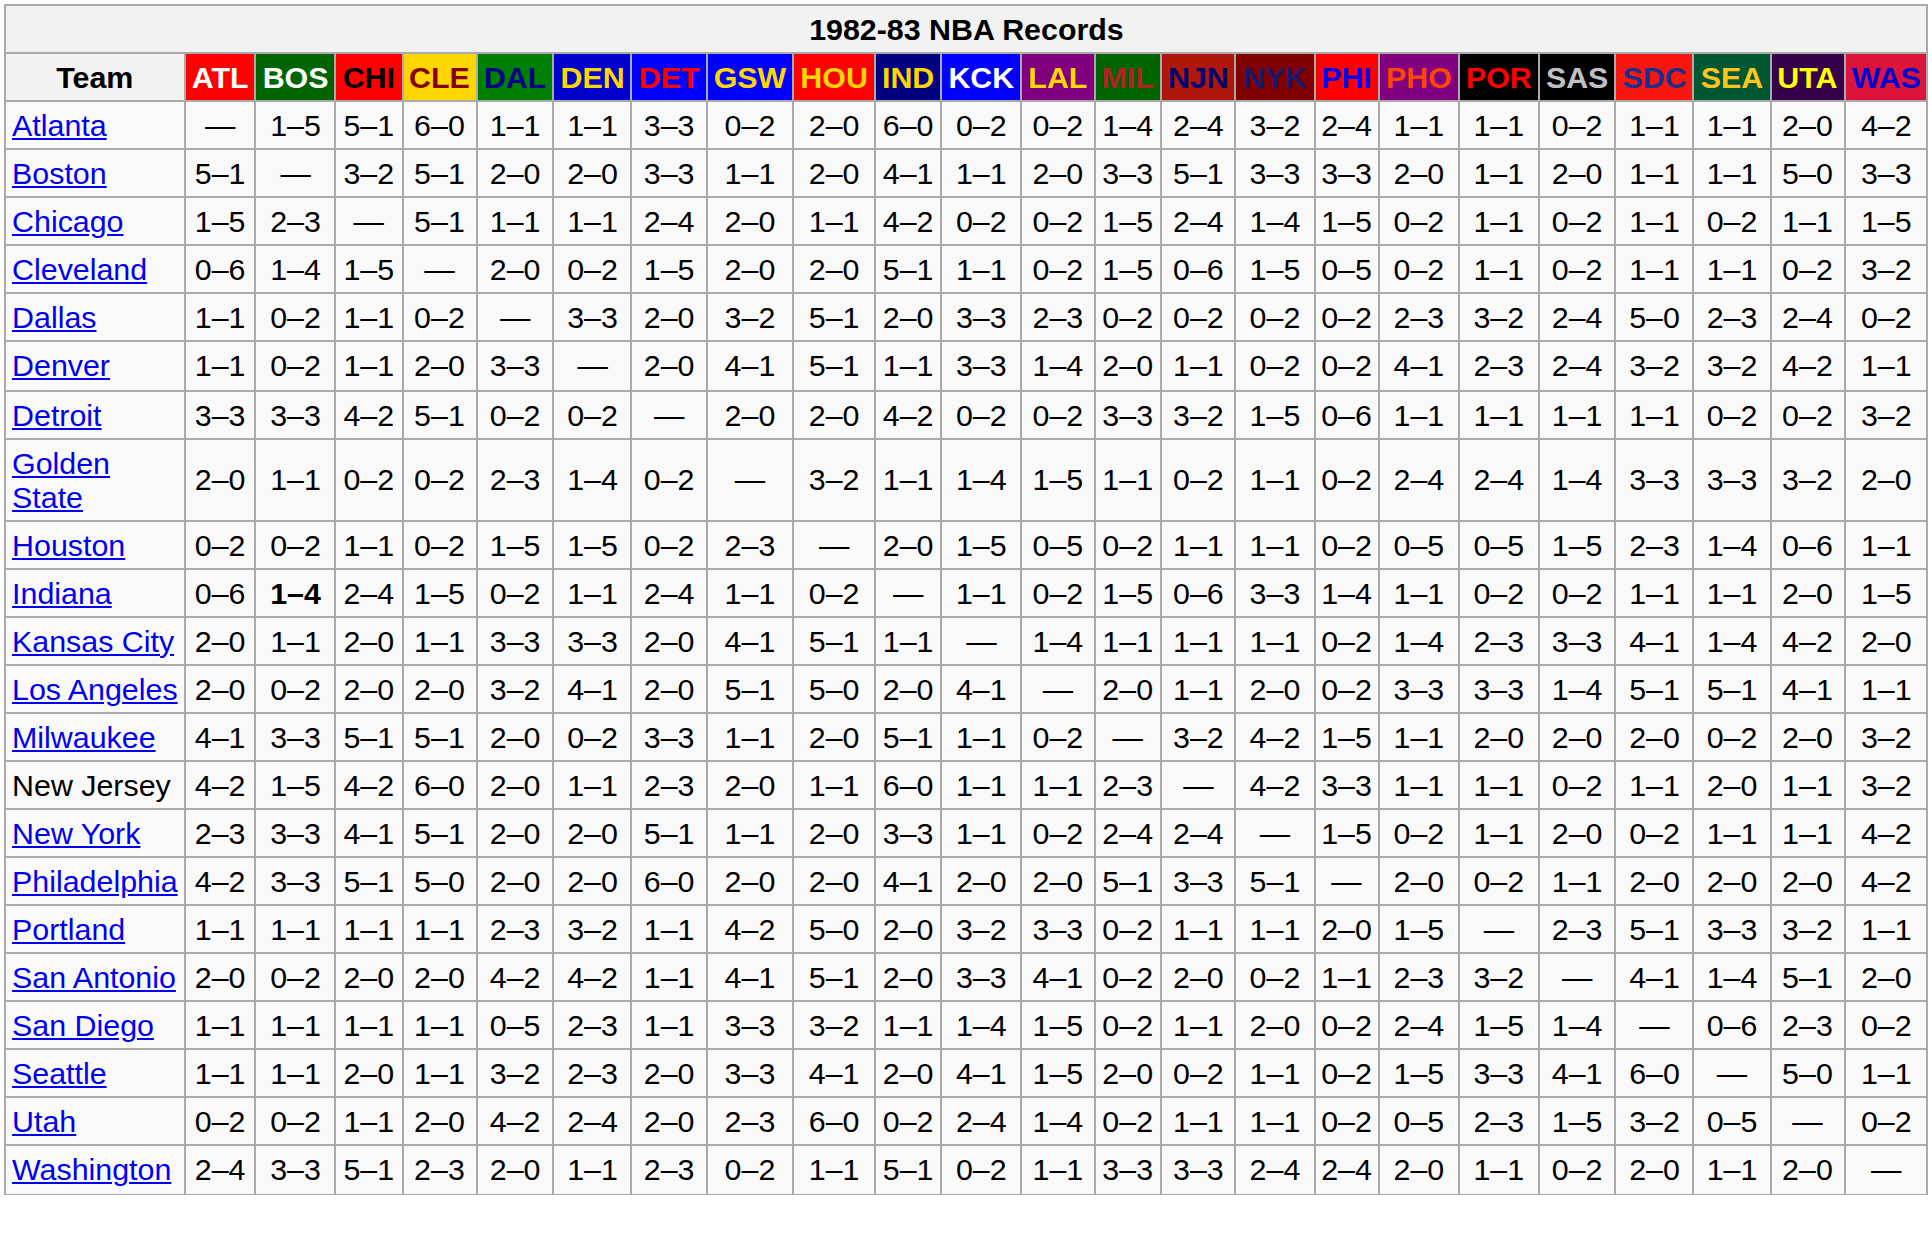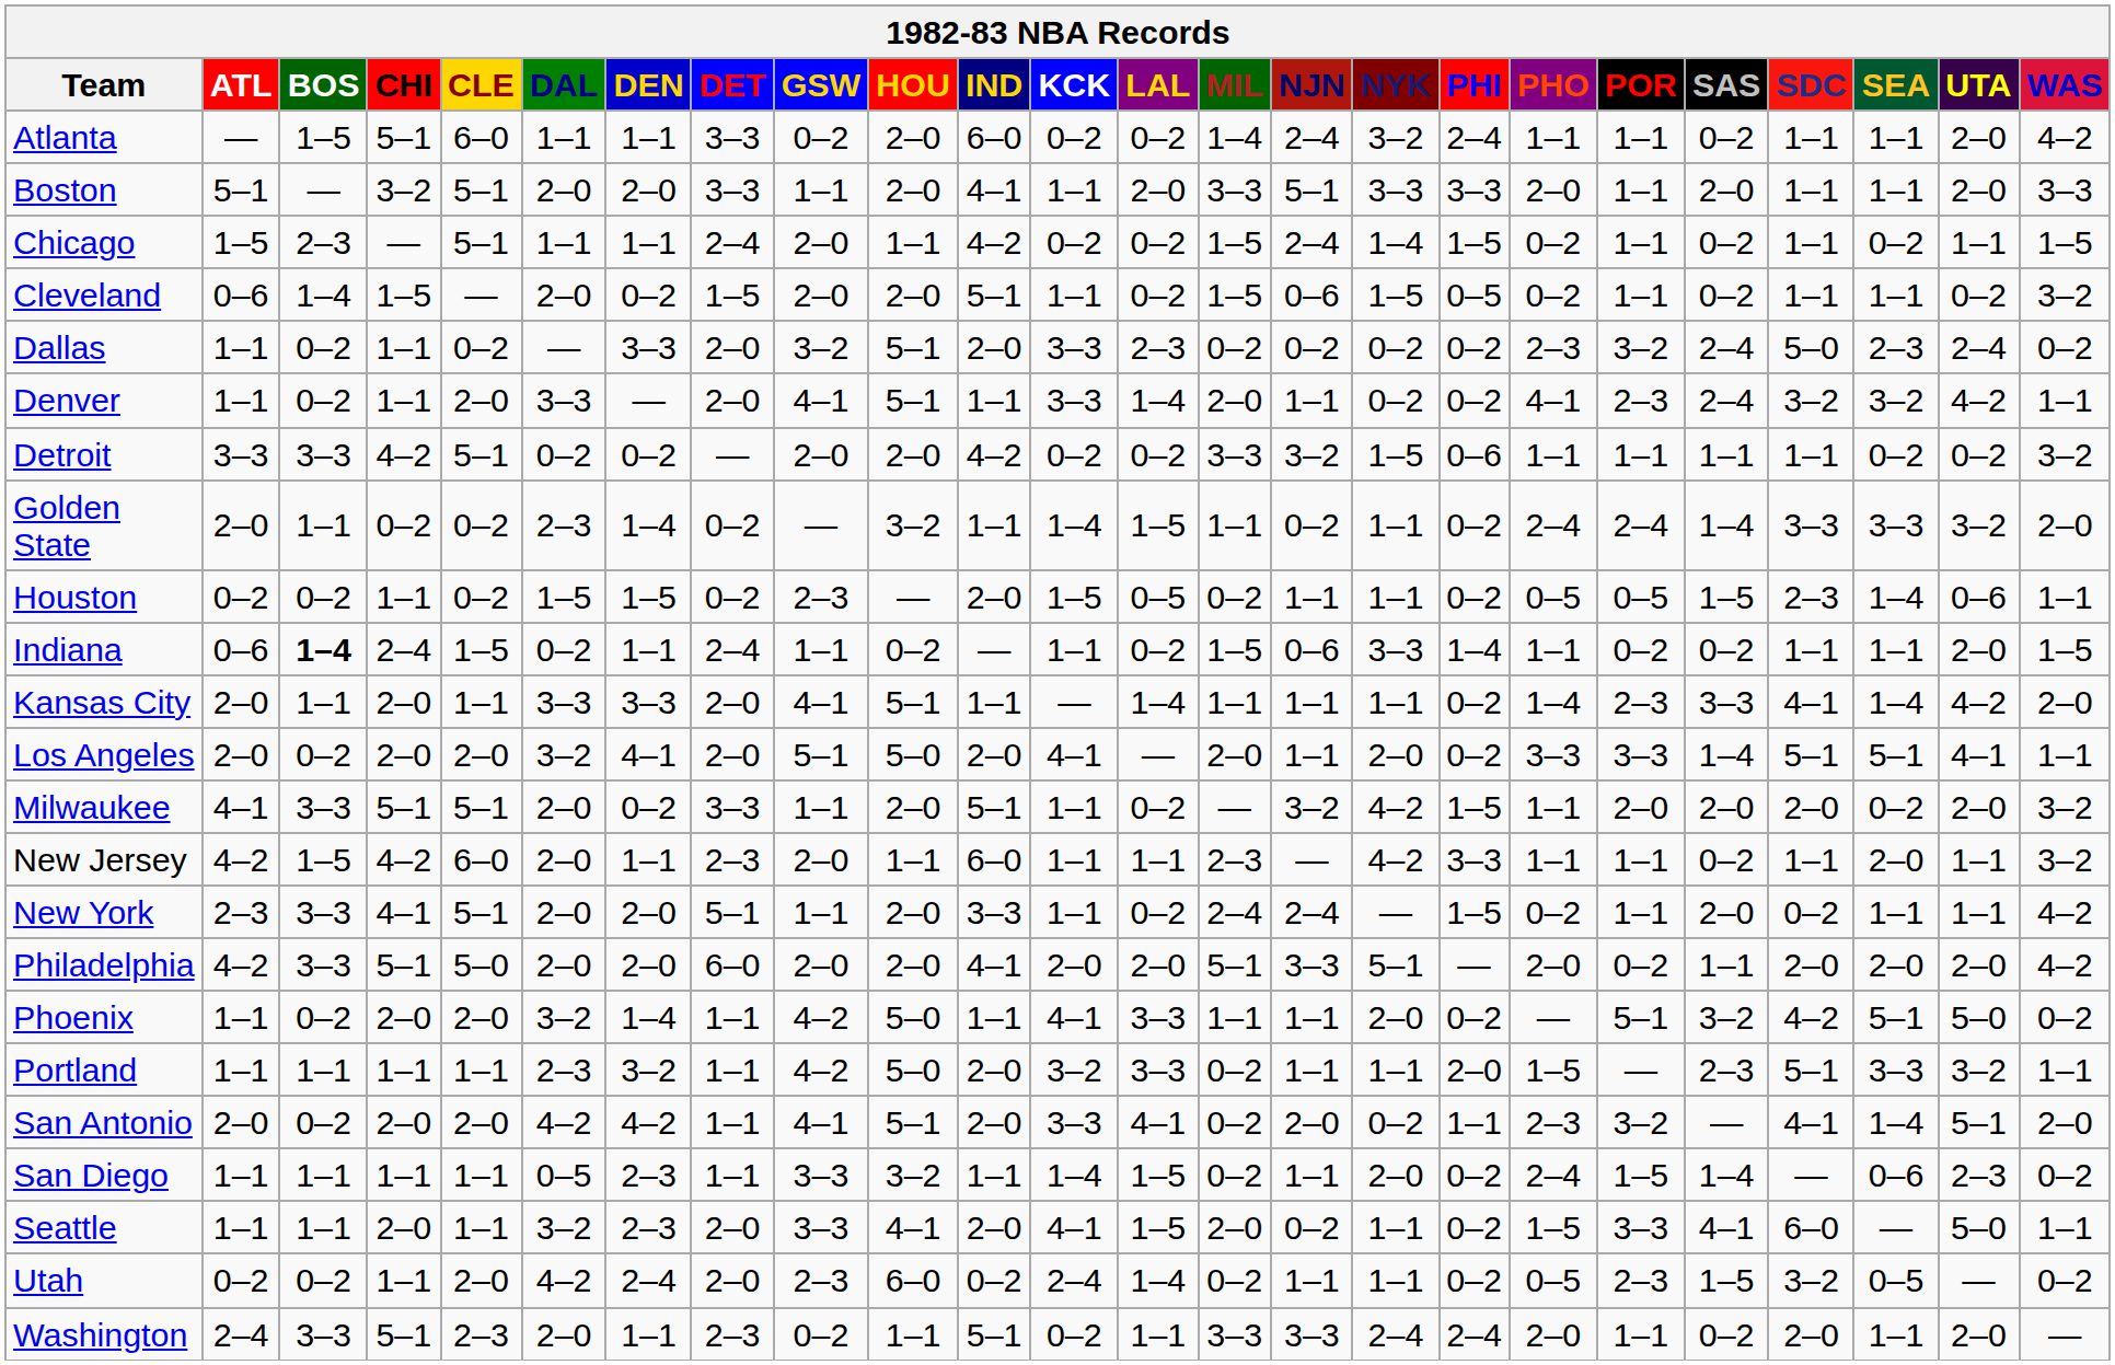Boston | UTA: 5–0 -> 2–0
+ row: Phoenix | 1–1 | 0–2 | 2–0 | 2–0 | 3–2 | 1–4 | 1–1 | 4–2 | 5–0 | 1–1 | 4–1 | 3–3 | 1–1 | 1–1 | 2–0 | 0–2 | — | 5–1 | 3–2 | 4–2 | 5–1 | 5–0 | 0–2
